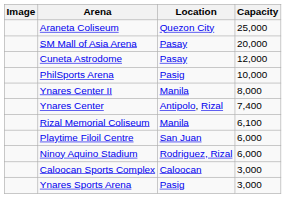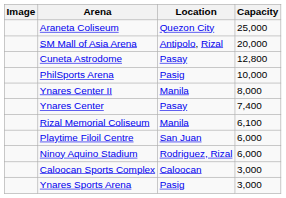SM Mall of Asia Arena | Location: Pasay -> Antipolo, Rizal
Cuneta Astrodome | Capacity: 12,000 -> 12,800
Ynares Center | Location: Antipolo, Rizal -> Pasay
